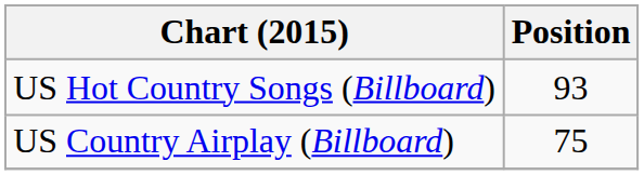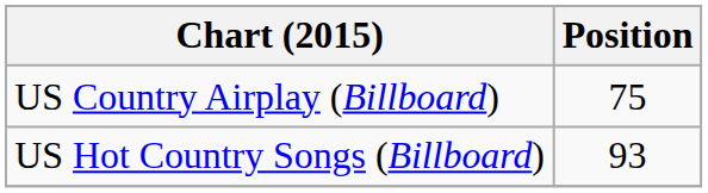rows swapped: US Country Airplay (Billboard) <-> US Hot Country Songs (Billboard)
